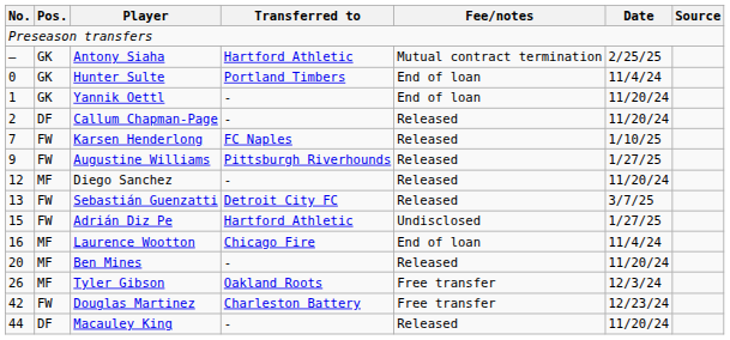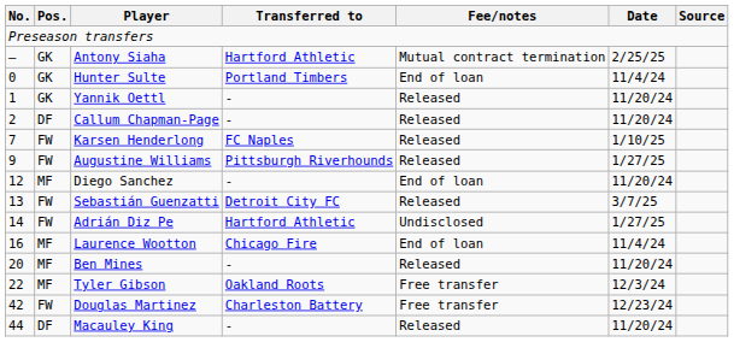Yannik Oettl | Fee/notes: End of loan -> Released
Diego Sanchez | Fee/notes: Released -> End of loan
Adrián Diz Pe | No.: 15 -> 14
Tyler Gibson | No.: 26 -> 22
